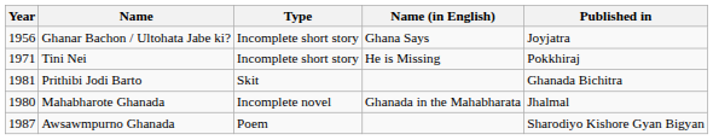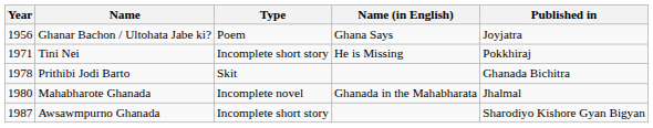Ghanar Bachon / Ultohata Jabe ki? | Type: Incomplete short story -> Poem
Prithibi Jodi Barto | Year: 1981 -> 1978
Awsawmpurno Ghanada | Type: Poem -> Incomplete short story
